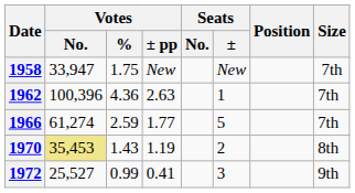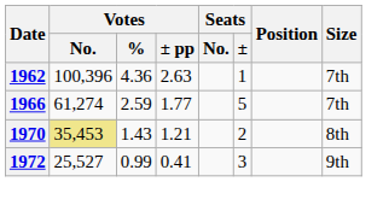- row: 1958 | 33,947 | 1.75 | New | New | 7th
1970 | Votes / ± pp: 1.19 -> 1.21
